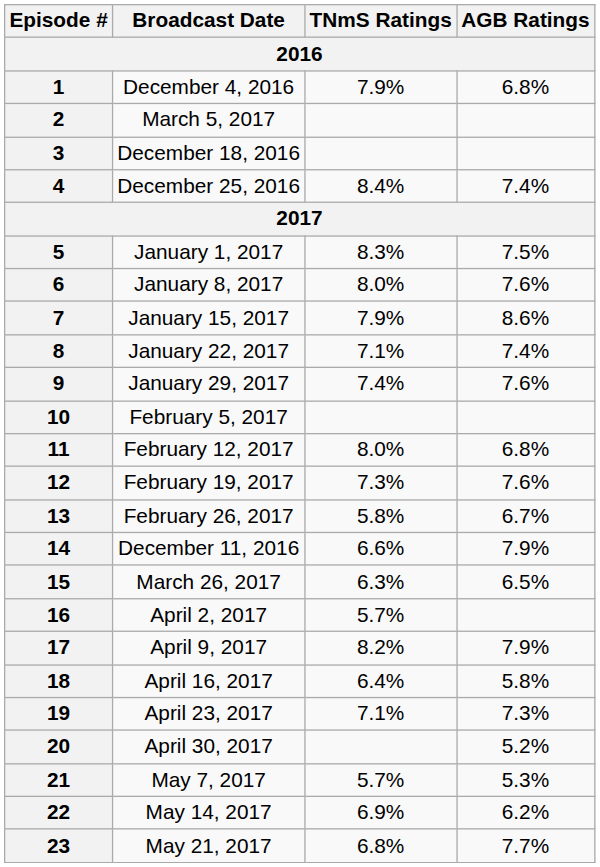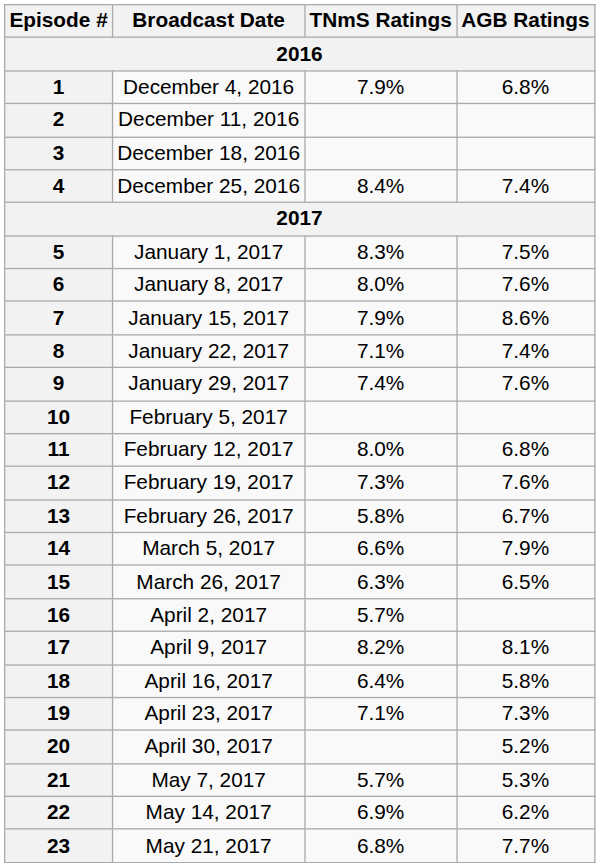2 | Broadcast Date: March 5, 2017 -> December 11, 2016
14 | Broadcast Date: December 11, 2016 -> March 5, 2017
17 | AGB Ratings: 7.9% -> 8.1%
